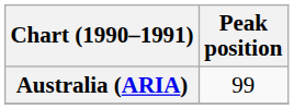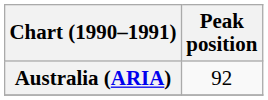Australia (ARIA) | Peak position: 99 -> 92
